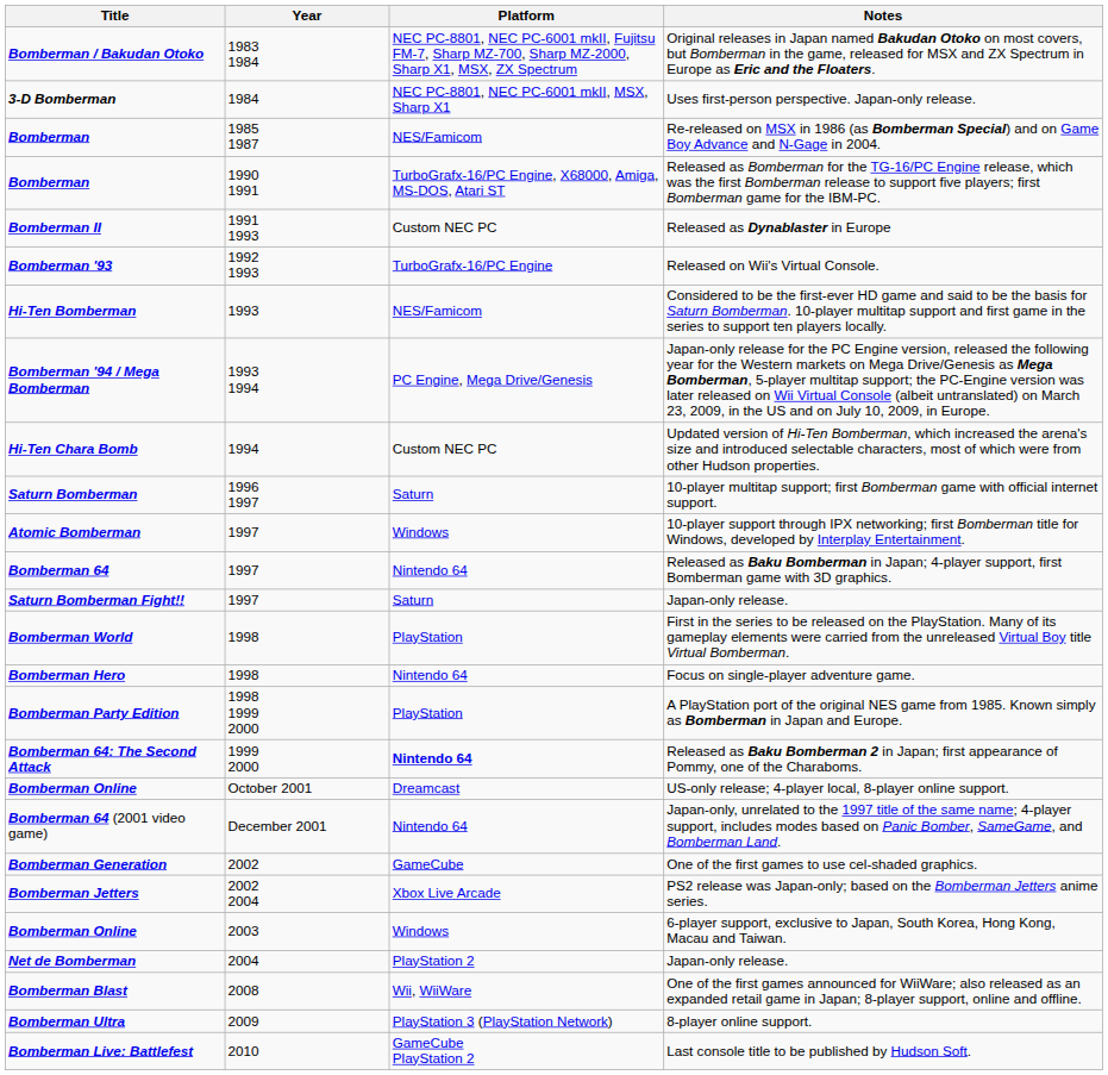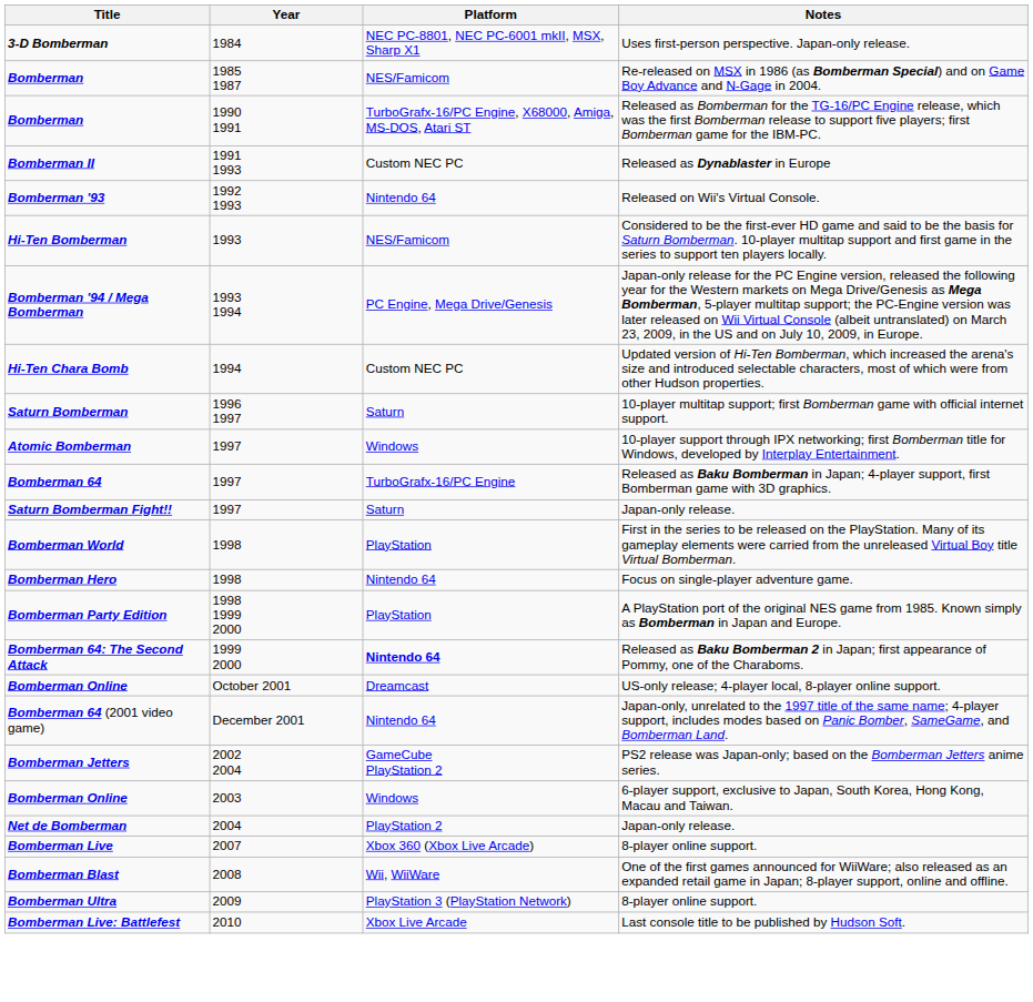- row: Bomberman / Bakudan Otoko | 1983 1984 | NEC PC-8801, NEC PC-6001 mkII, Fujitsu FM-7, Sharp MZ-700, Sharp MZ-2000, Sharp X1, MSX, ZX Spectrum | Original releases in Japan named Bakudan Otoko on most covers, but Bomberman in the game, released for MSX and ZX Spectrum in Europe as Eric and the Floaters.
Bomberman '93 | Platform: TurboGrafx-16/PC Engine -> Nintendo 64
Bomberman 64 | Platform: Nintendo 64 -> TurboGrafx-16/PC Engine
- row: Bomberman Generation | 2002 | GameCube | One of the first games to use cel-shaded graphics.
Bomberman Jetters | Platform: Xbox Live Arcade -> GameCube PlayStation 2
+ row: Bomberman Live | 2007 | Xbox 360 (Xbox Live Arcade) | 8-player online support.
Bomberman Live: Battlefest | Platform: GameCube PlayStation 2 -> Xbox Live Arcade
